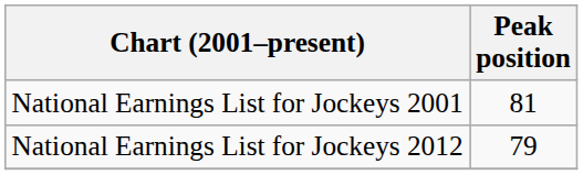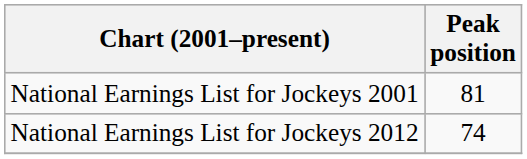National Earnings List for Jockeys 2012 | Peak position: 79 -> 74
